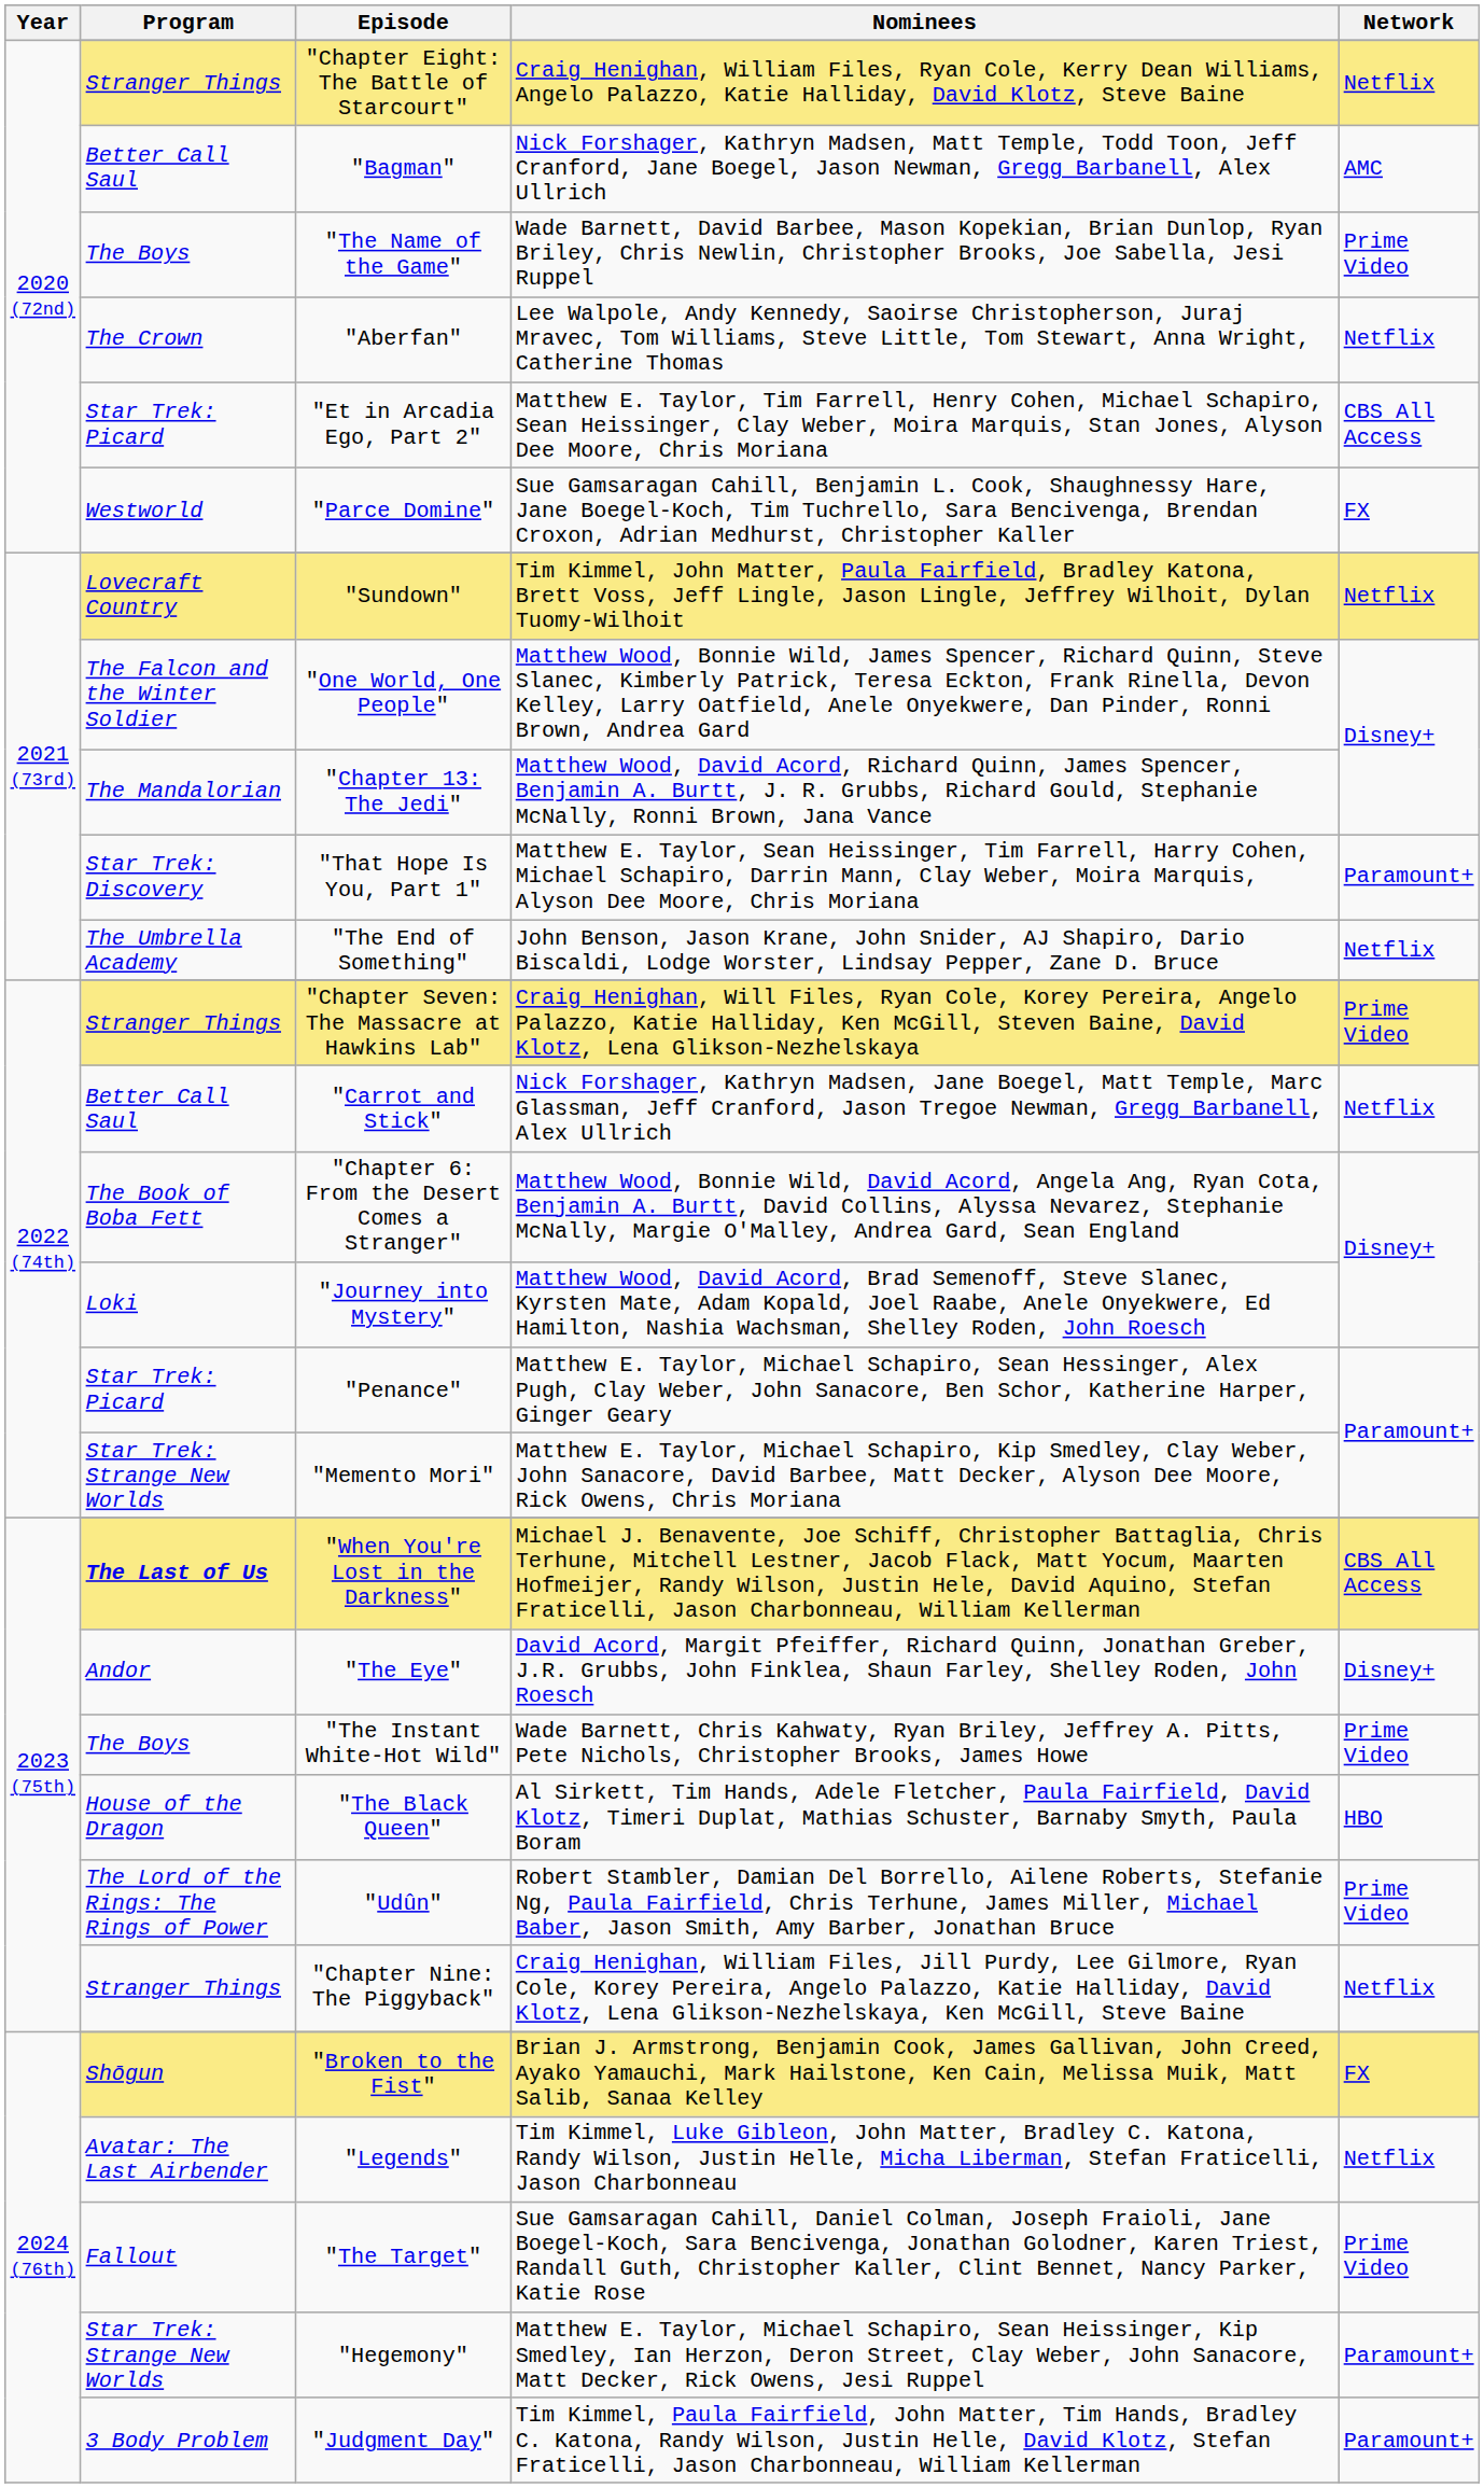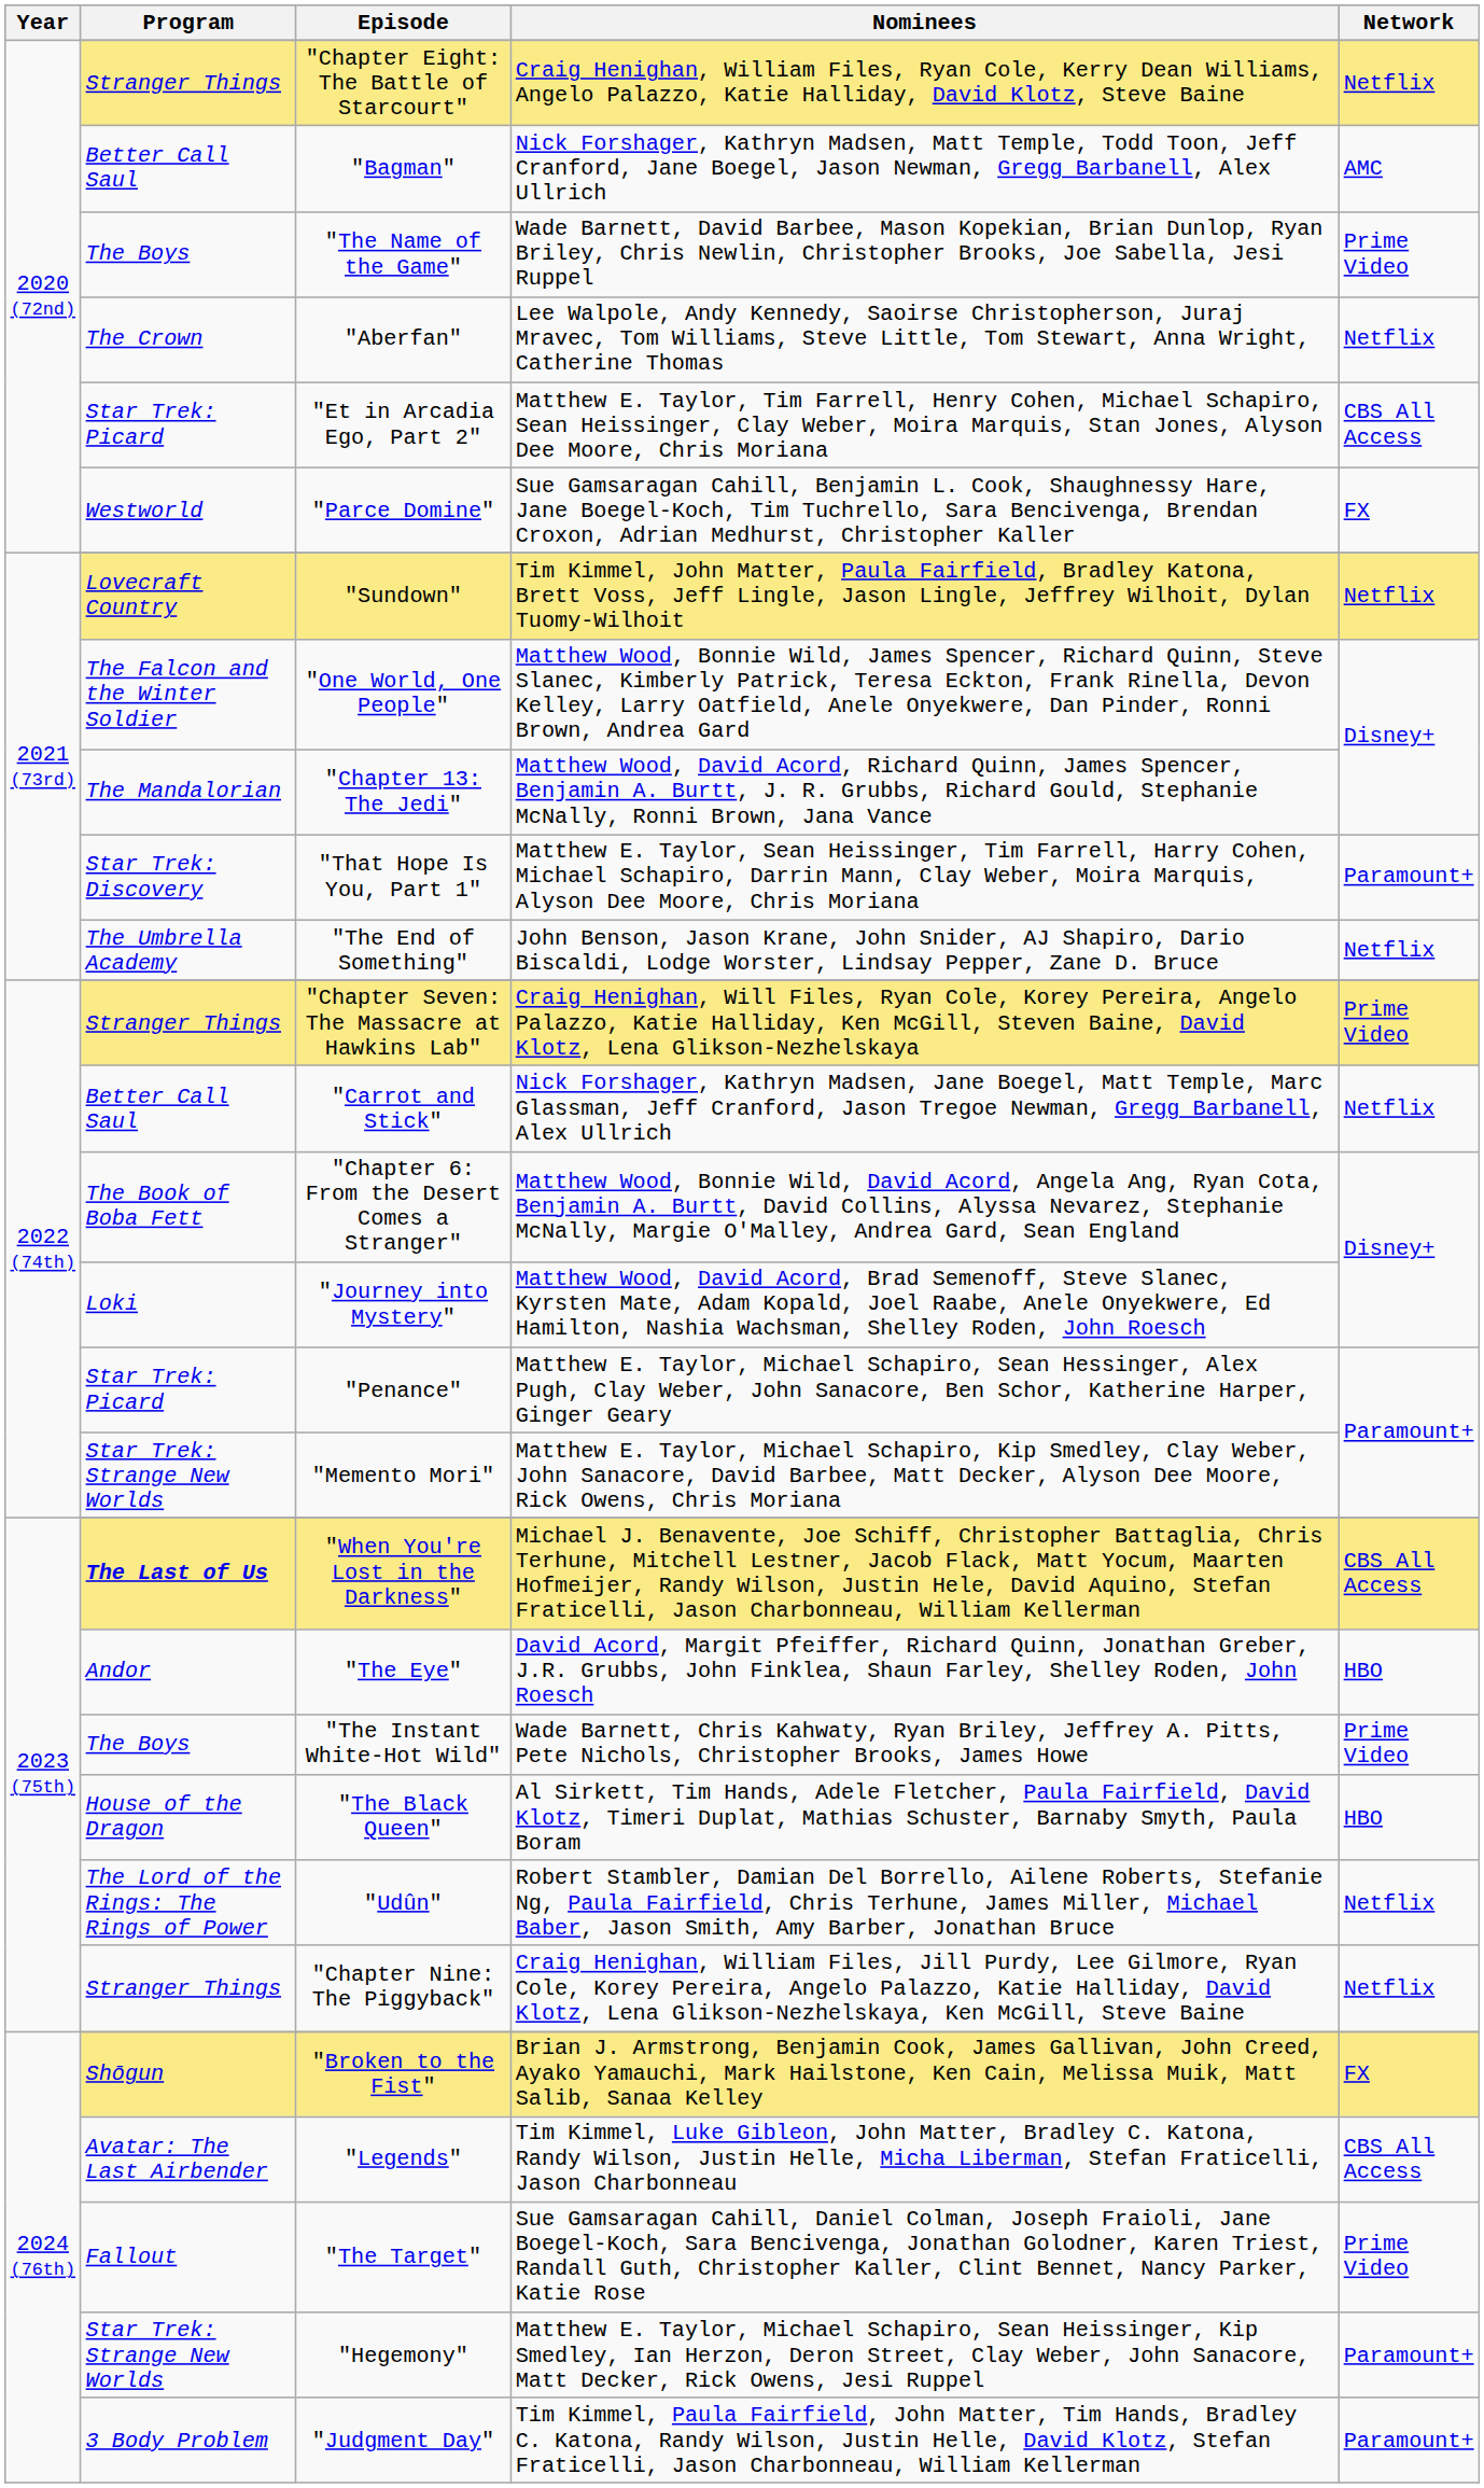"The Eye" | Network: Disney+ -> HBO
"Udûn" | Network: Prime Video -> Netflix
"Legends" | Network: Netflix -> CBS All Access
